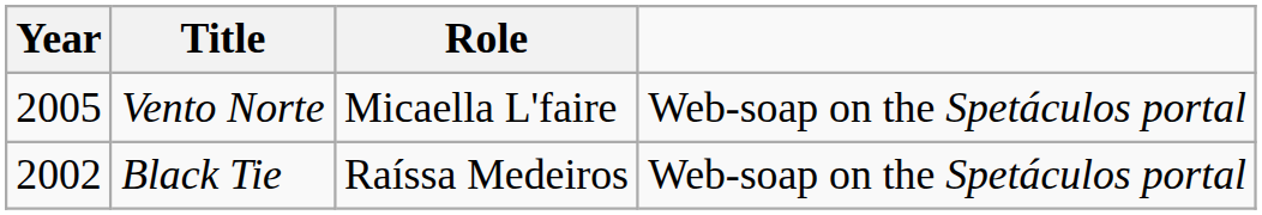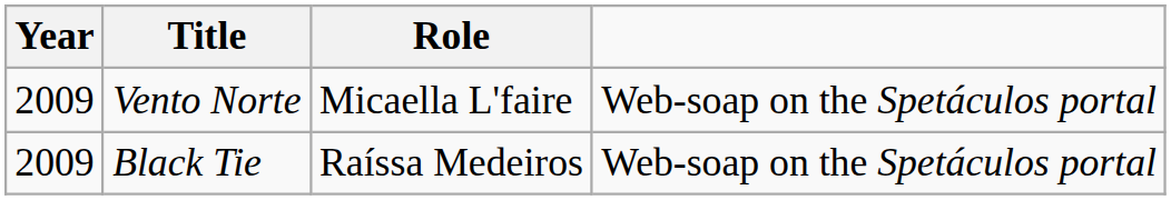Vento Norte | Year: 2005 -> 2009
Black Tie | Year: 2002 -> 2009
